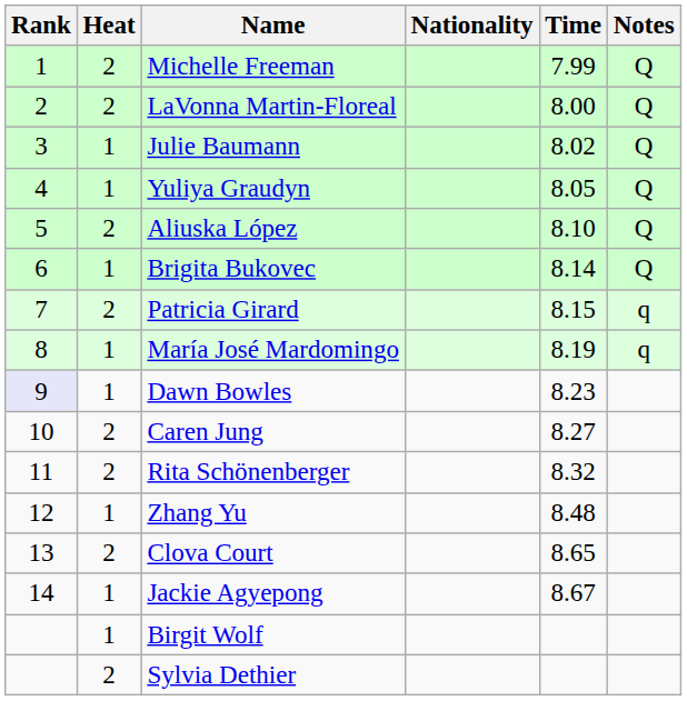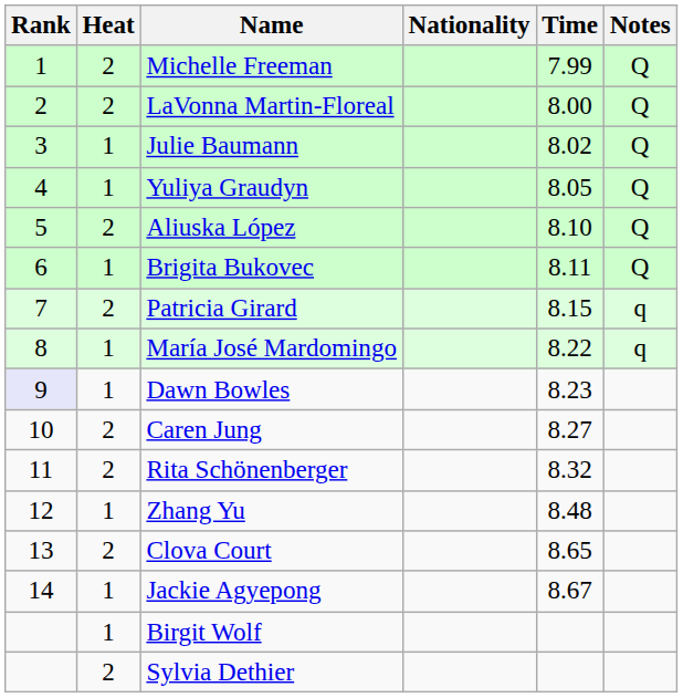Brigita Bukovec | Time: 8.14 -> 8.11
María José Mardomingo | Time: 8.19 -> 8.22
